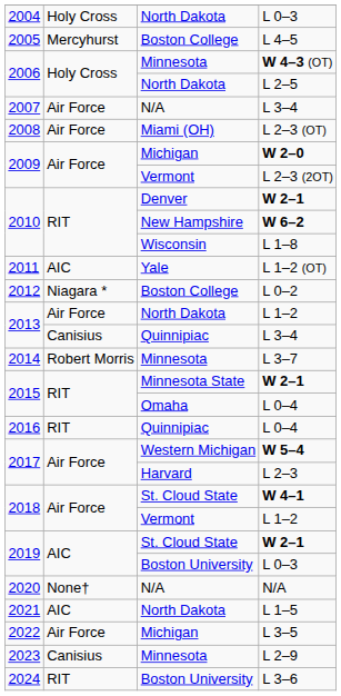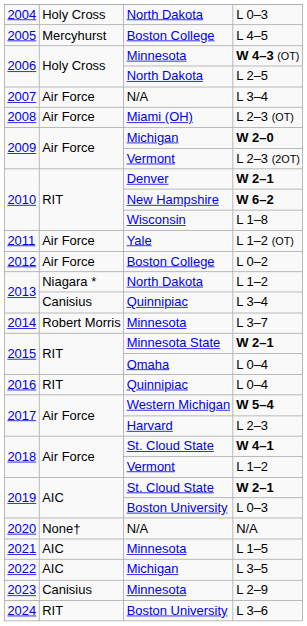L 1–2 (OT) | column 2: AIC -> Air Force
L 0–2 | column 2: Niagara * -> Air Force
2013 / L 1–2 | column 2: Air Force -> Niagara *
L 1–5 | column 3: North Dakota -> Minnesota
L 3–5 | column 2: Air Force -> AIC
